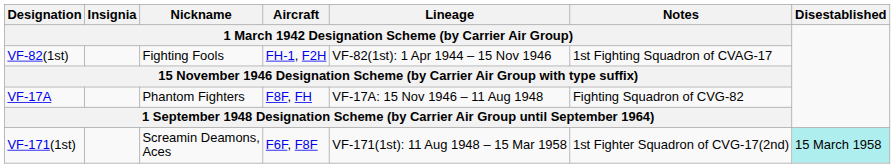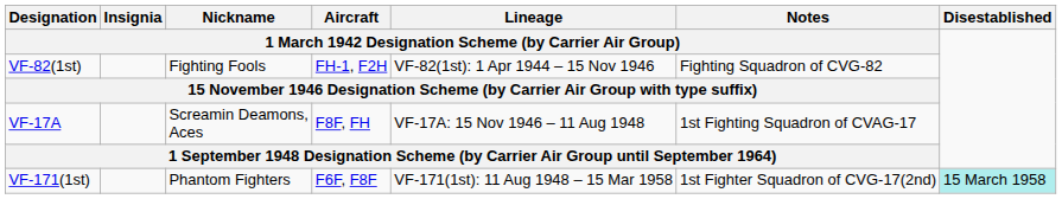VF-82(1st) | column 6: 1st Fighting Squadron of CVAG-17 -> Fighting Squadron of CVG-82
VF-17A | column 3: Phantom Fighters -> Screamin Deamons, Aces
VF-17A | column 6: Fighting Squadron of CVG-82 -> 1st Fighting Squadron of CVAG-17
VF-171(1st) | column 3: Screamin Deamons, Aces -> Phantom Fighters
